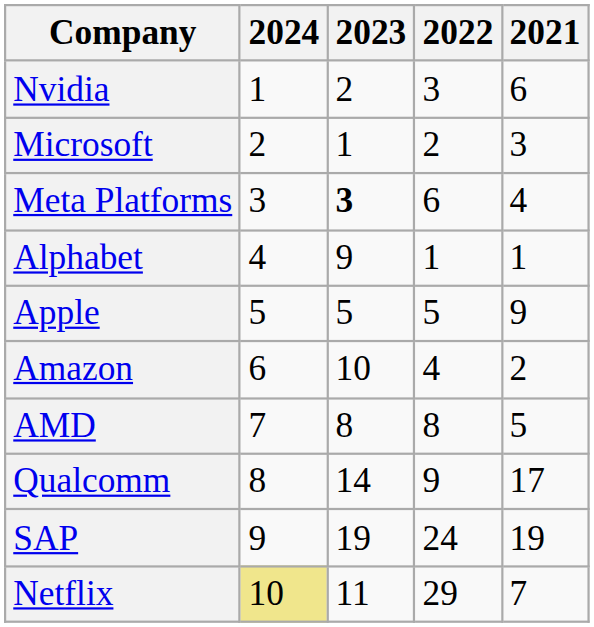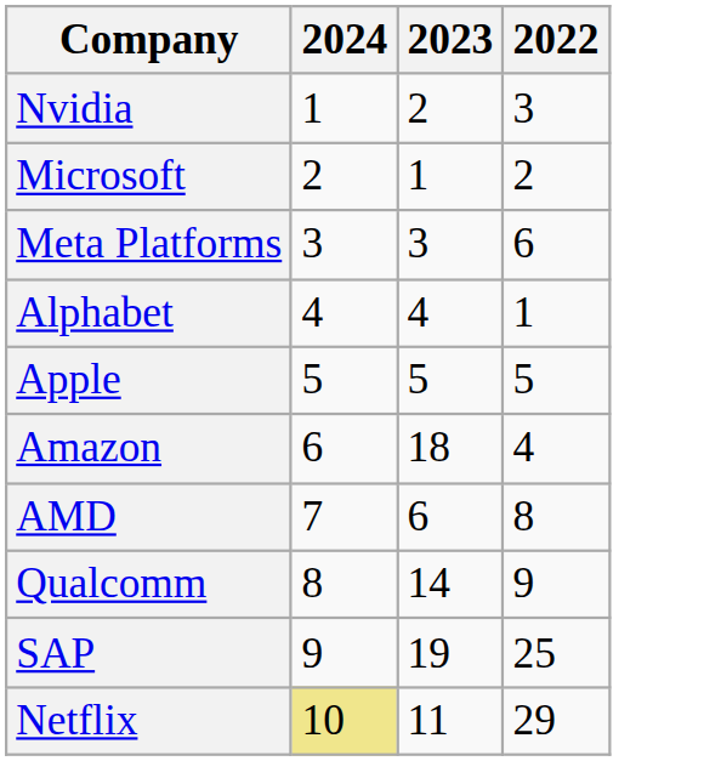- column: 2021 | 6 | 3 | 4 | 1 | 9 | 2 | 5 | 17 | 19 | 7
Meta Platforms | 2023: bold -> normal
Alphabet | 2023: 9 -> 4
Amazon | 2023: 10 -> 18
AMD | 2023: 8 -> 6
SAP | 2022: 24 -> 25
